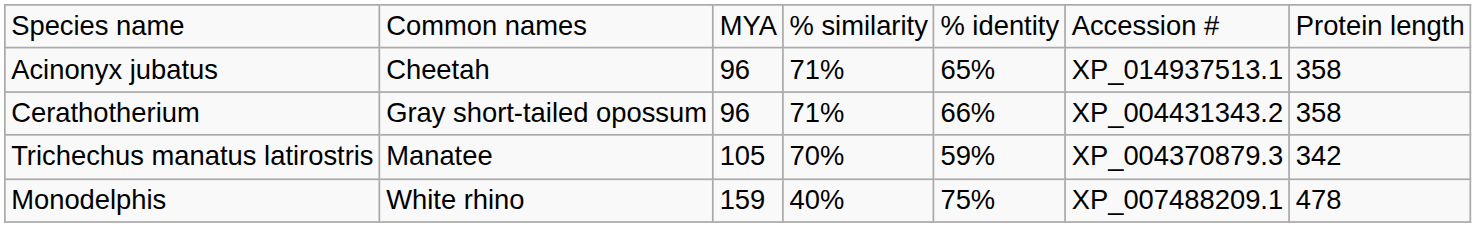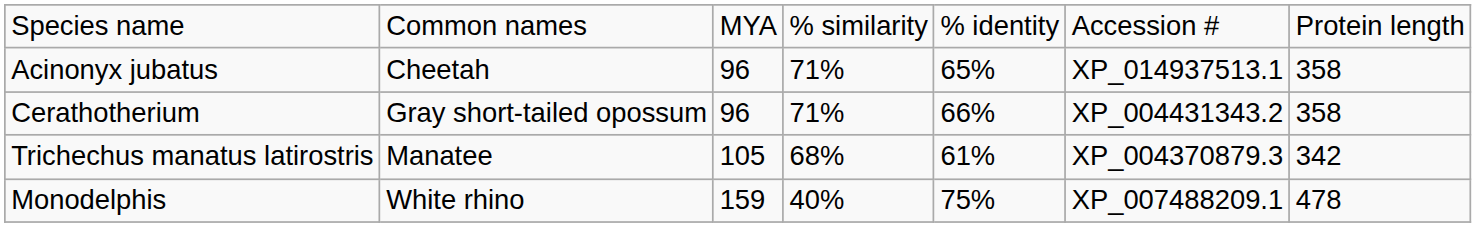Trichechus manatus latirostris | column 4: 70% -> 68%
Trichechus manatus latirostris | column 5: 59% -> 61%
